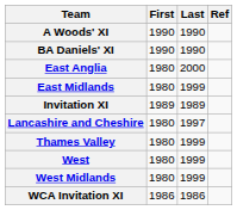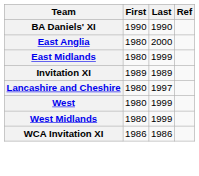- row: A Woods' XI | 1990 | 1990
- row: Thames Valley | 1980 | 1999
